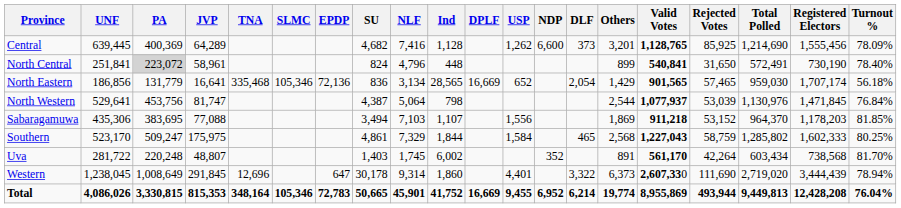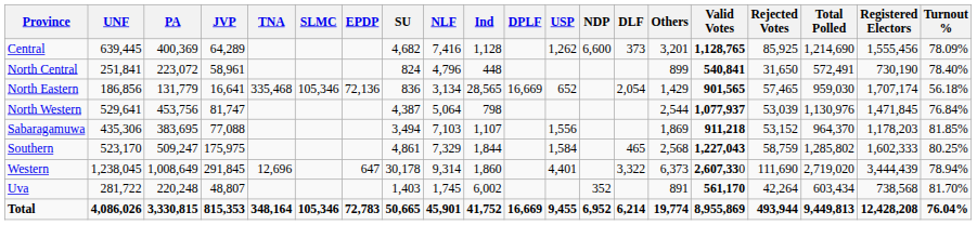North Central | PA: lightgrey background -> no background
rows swapped: Uva <-> Western
